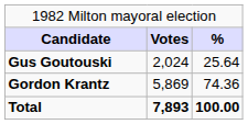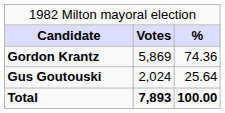rows swapped: Gordon Krantz <-> Gus Goutouski
